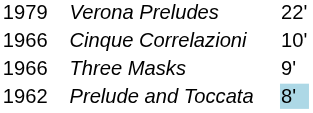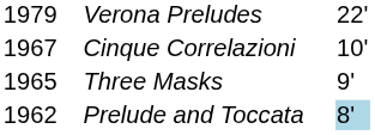Cinque Correlazioni | column 1: 1966 -> 1967
Three Masks | column 1: 1966 -> 1965
